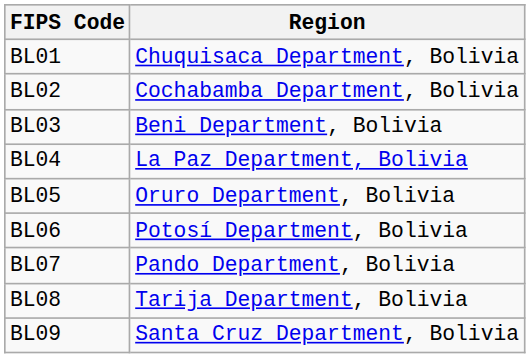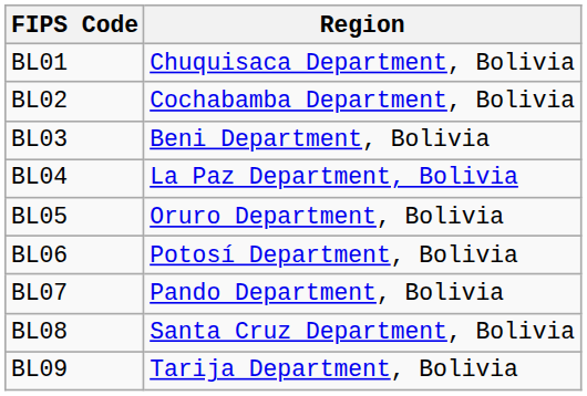BL08 | Region: Tarija Department, Bolivia -> Santa Cruz Department, Bolivia
BL09 | Region: Santa Cruz Department, Bolivia -> Tarija Department, Bolivia
